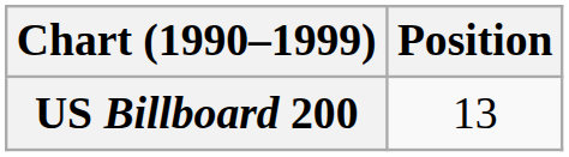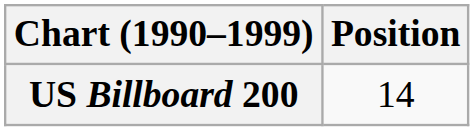US Billboard 200 | Position: 13 -> 14
